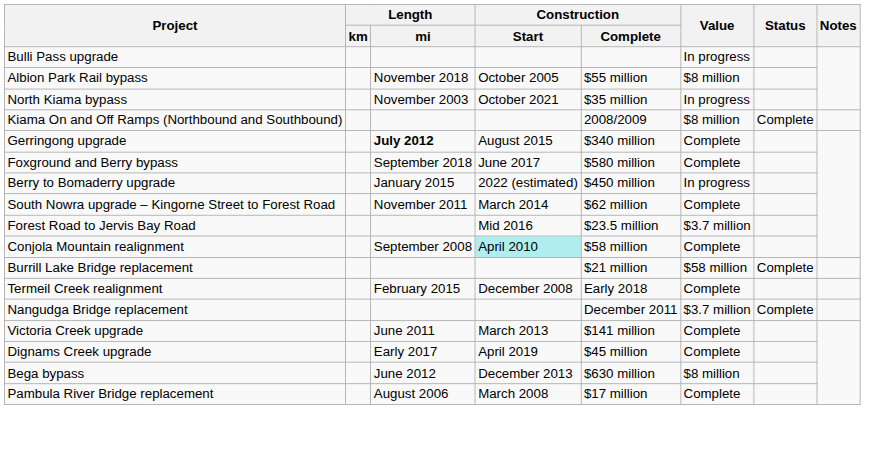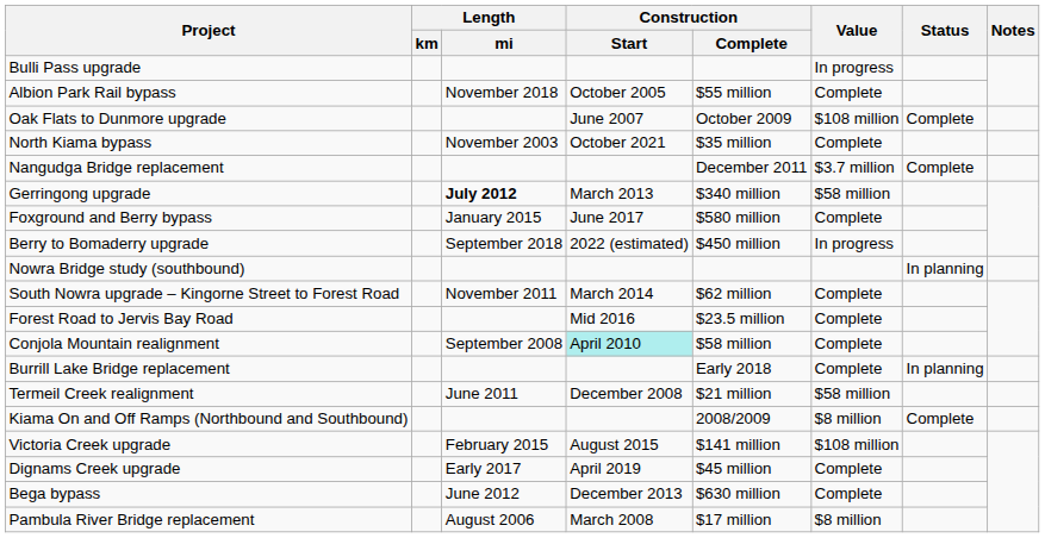Albion Park Rail bypass | Value: $8 million -> Complete
+ row: Oak Flats to Dunmore upgrade | June 2007 | October 2009 | $108 million | Complete
North Kiama bypass | Value: In progress -> Complete
rows swapped: Kiama On and Off Ramps (Northbound and Southbound) <-> Nangudga Bridge replacement
Gerringong upgrade | Construction / Start: August 2015 -> March 2013
Gerringong upgrade | Value: Complete -> $58 million
Foxground and Berry bypass | Length / mi: September 2018 -> January 2015
Berry to Bomaderry upgrade | Length / mi: January 2015 -> September 2018
+ row: Nowra Bridge study (southbound) | In planning
Forest Road to Jervis Bay Road | Value: $3.7 million -> Complete
Burrill Lake Bridge replacement | Construction / Complete: $21 million -> Early 2018
Burrill Lake Bridge replacement | Value: $58 million -> Complete
Burrill Lake Bridge replacement | Status: Complete -> In planning
Termeil Creek realignment | Length / mi: February 2015 -> June 2011
Termeil Creek realignment | Construction / Complete: Early 2018 -> $21 million
Termeil Creek realignment | Value: Complete -> $58 million
Victoria Creek upgrade | Length / mi: June 2011 -> February 2015
Victoria Creek upgrade | Construction / Start: March 2013 -> August 2015
Victoria Creek upgrade | Value: Complete -> $108 million
Bega bypass | Value: $8 million -> Complete
Pambula River Bridge replacement | Value: Complete -> $8 million
